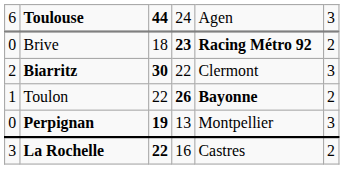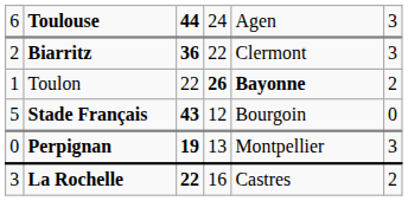- row: 0 | Brive | 18 | 23 | Racing Métro 92 | 2
Biarritz | column 3: 30 -> 36
+ row: 5 | Stade Français | 43 | 12 | Bourgoin | 0
